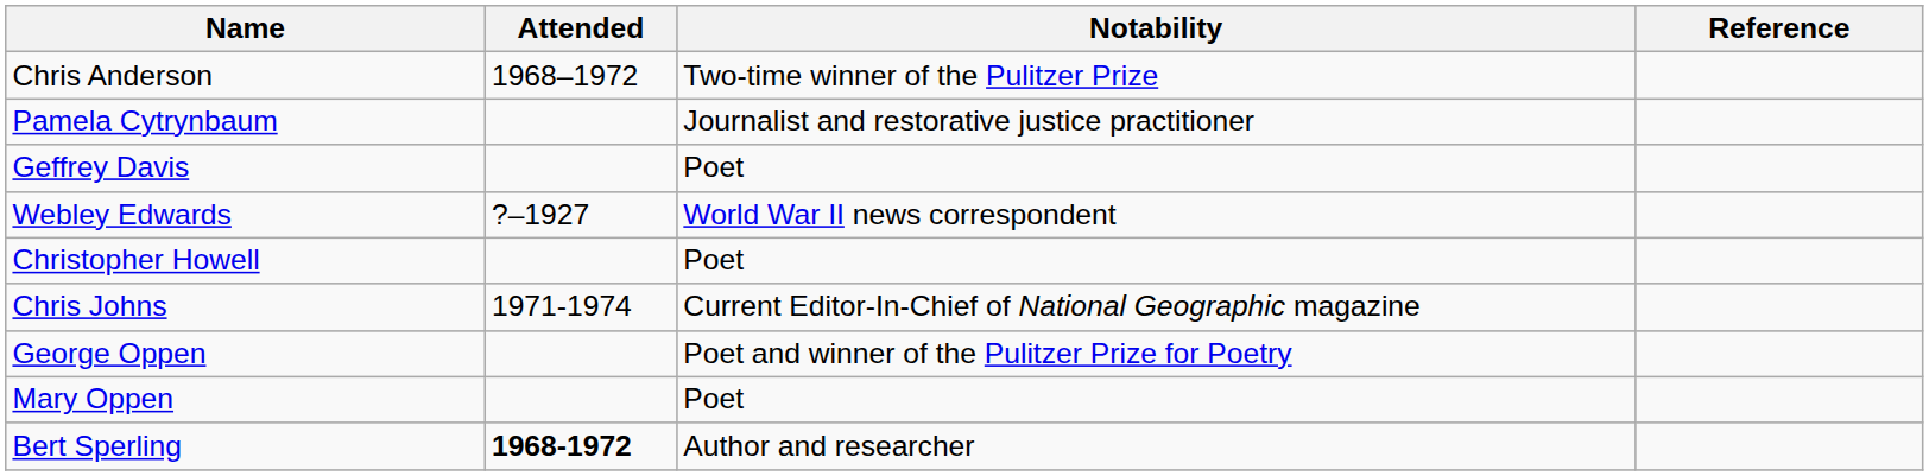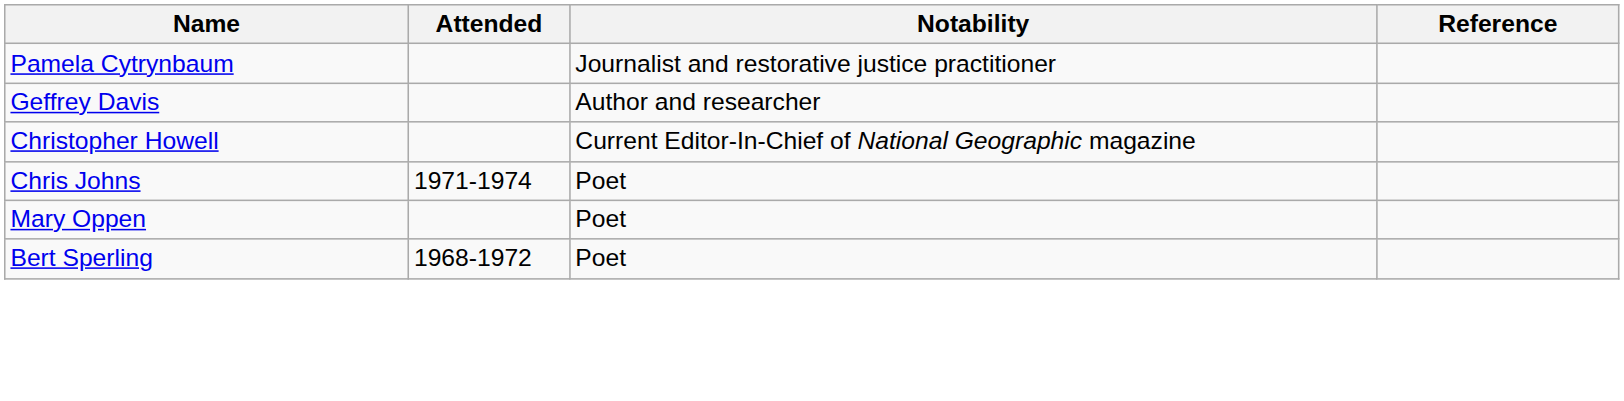- row: Chris Anderson | 1968–1972 | Two-time winner of the Pulitzer Prize
Geffrey Davis | Notability: Poet -> Author and researcher
- row: Webley Edwards | ?–1927 | World War II news correspondent
Christopher Howell | Notability: Poet -> Current Editor-In-Chief of National Geographic magazine
Chris Johns | Notability: Current Editor-In-Chief of National Geographic magazine -> Poet
- row: George Oppen | Poet and winner of the Pulitzer Prize for Poetry
Bert Sperling | Attended: bold -> normal
Bert Sperling | Notability: Author and researcher -> Poet
